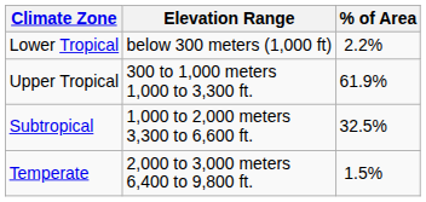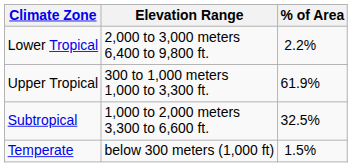Lower Tropical | Elevation Range: below 300 meters (1,000 ft) -> 2,000 to 3,000 meters 6,400 to 9,800 ft.
Temperate | Elevation Range: 2,000 to 3,000 meters 6,400 to 9,800 ft. -> below 300 meters (1,000 ft)
